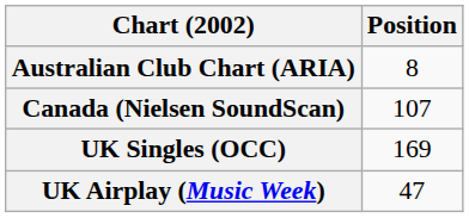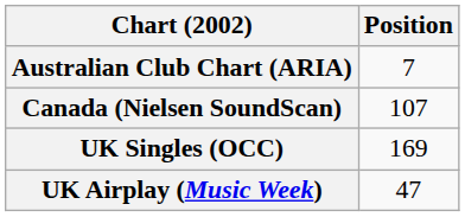Australian Club Chart (ARIA) | Position: 8 -> 7
